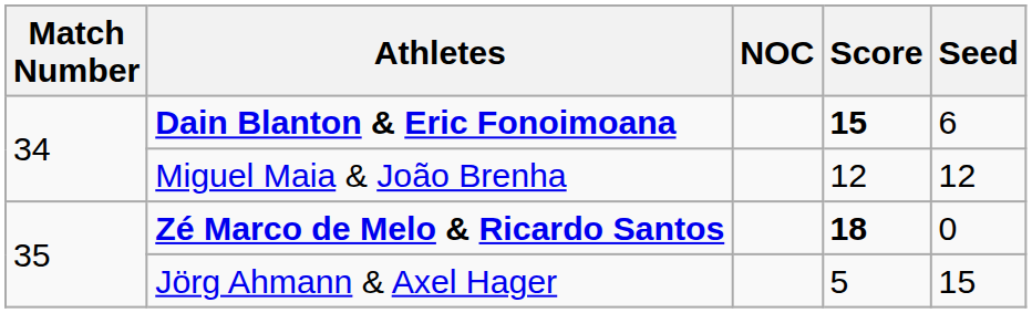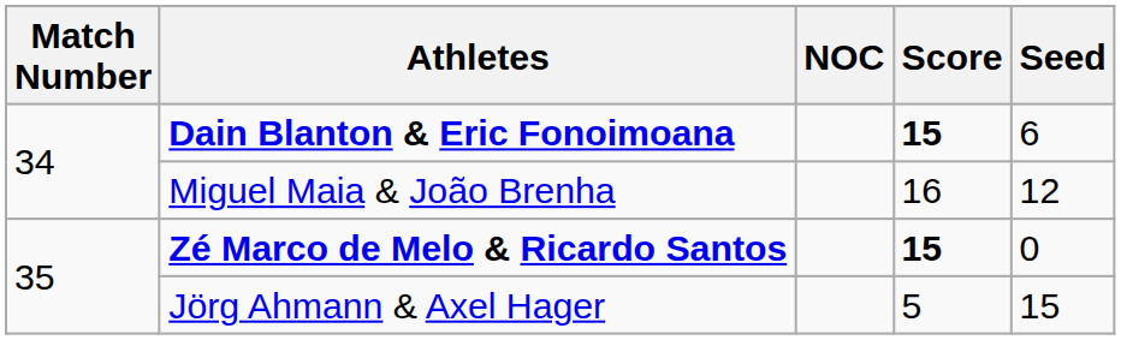Miguel Maia & João Brenha | Score: 12 -> 16
Zé Marco de Melo & Ricardo Santos | Score: 18 -> 15
